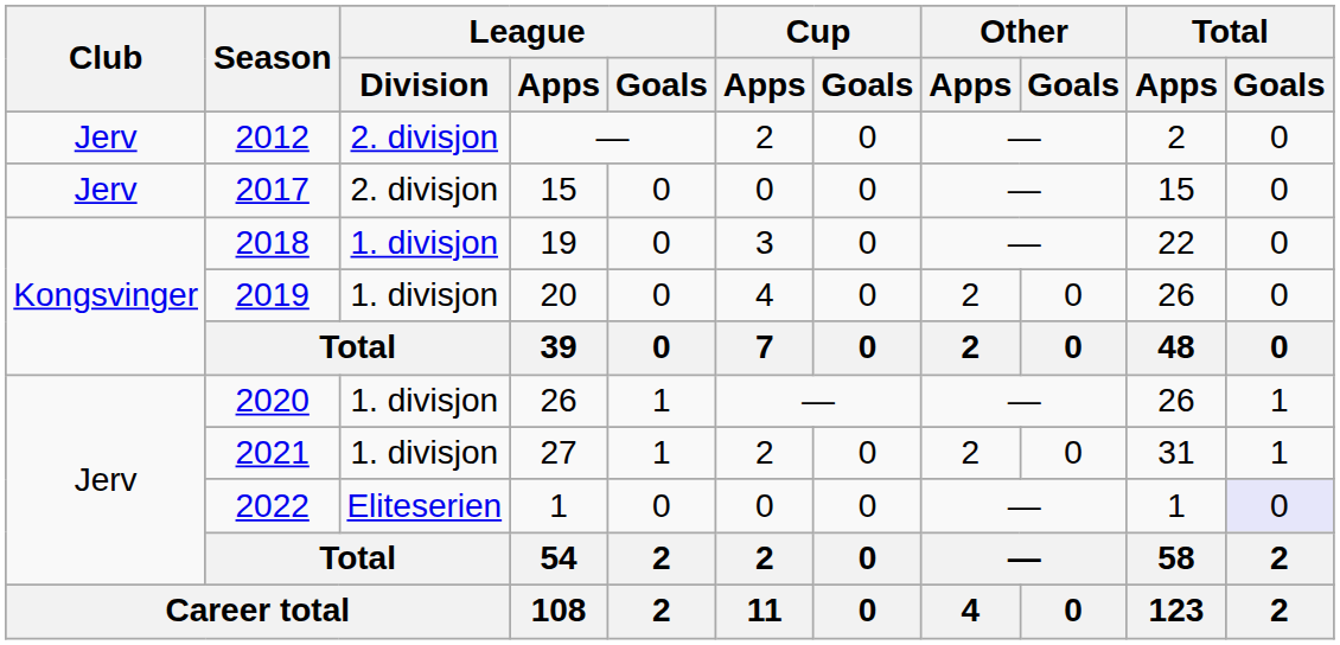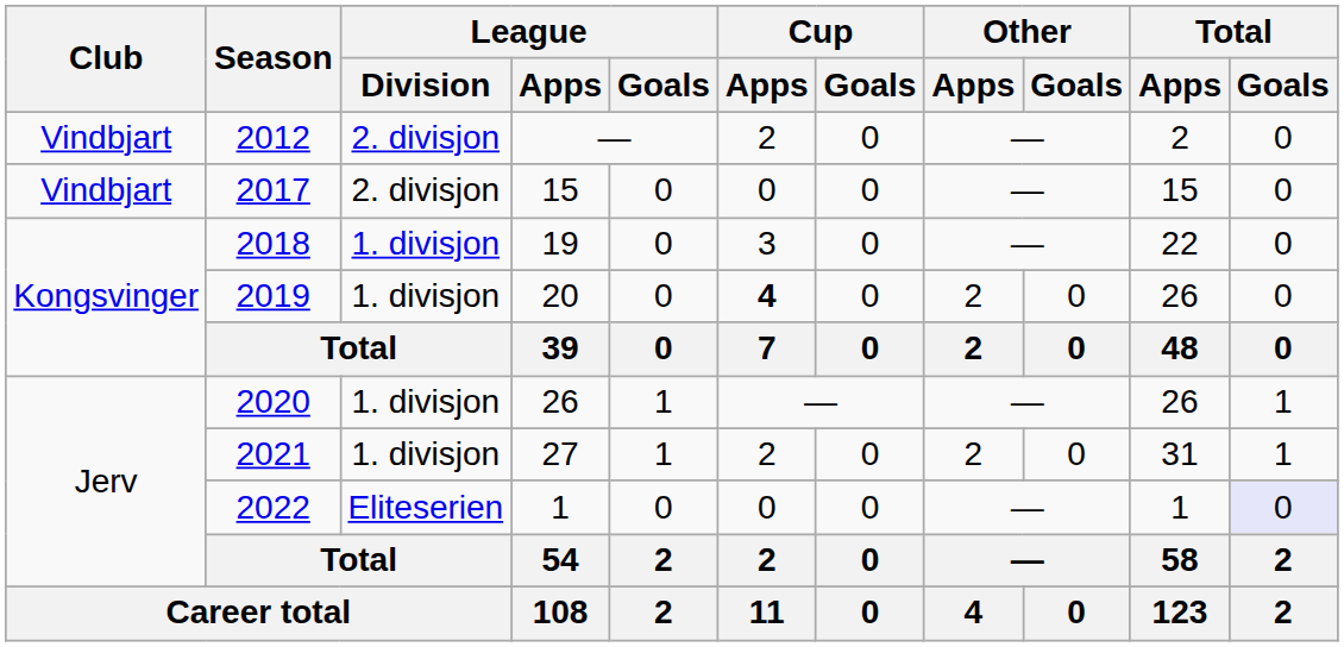2012 | Club: Jerv -> Vindbjart
2017 | Club: Jerv -> Vindbjart
2019 | Cup / Apps: normal -> bold
